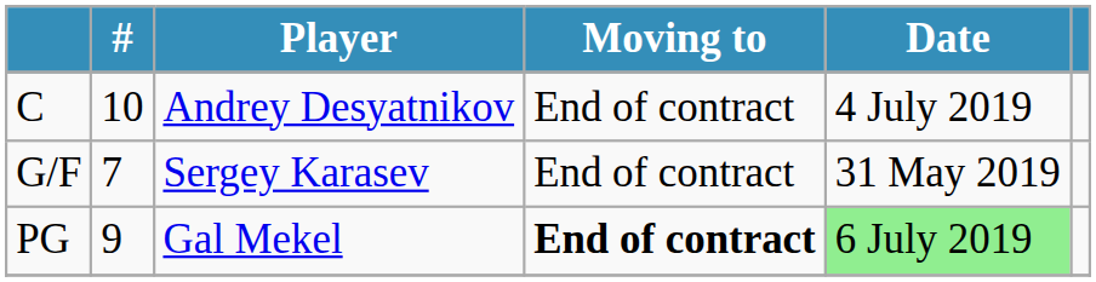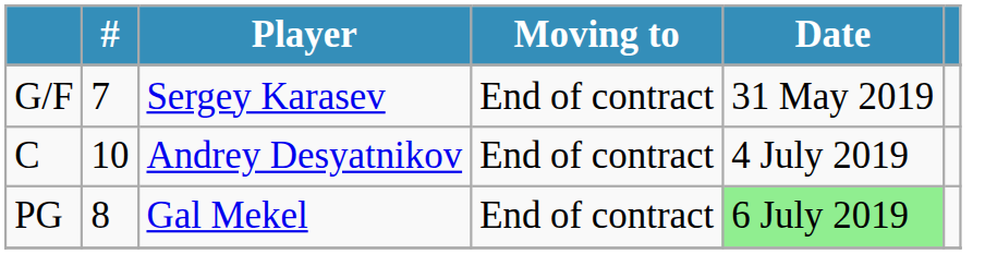rows swapped: G/F <-> C
PG | #: 9 -> 8
PG | Moving to: bold -> normal
